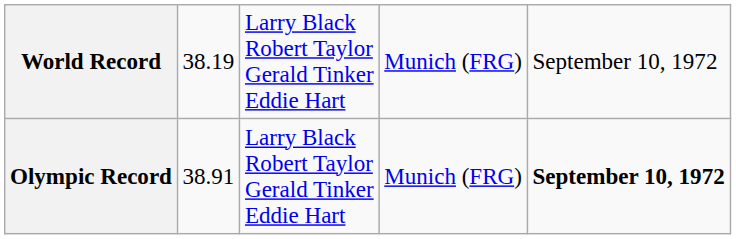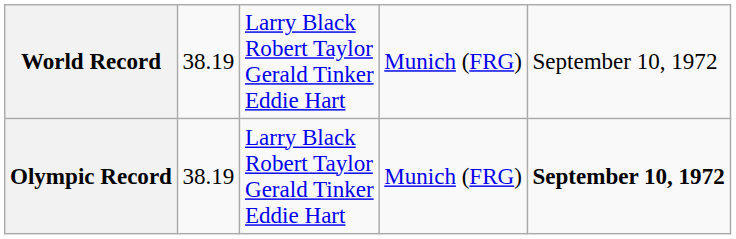Olympic Record | column 2: 38.91 -> 38.19
